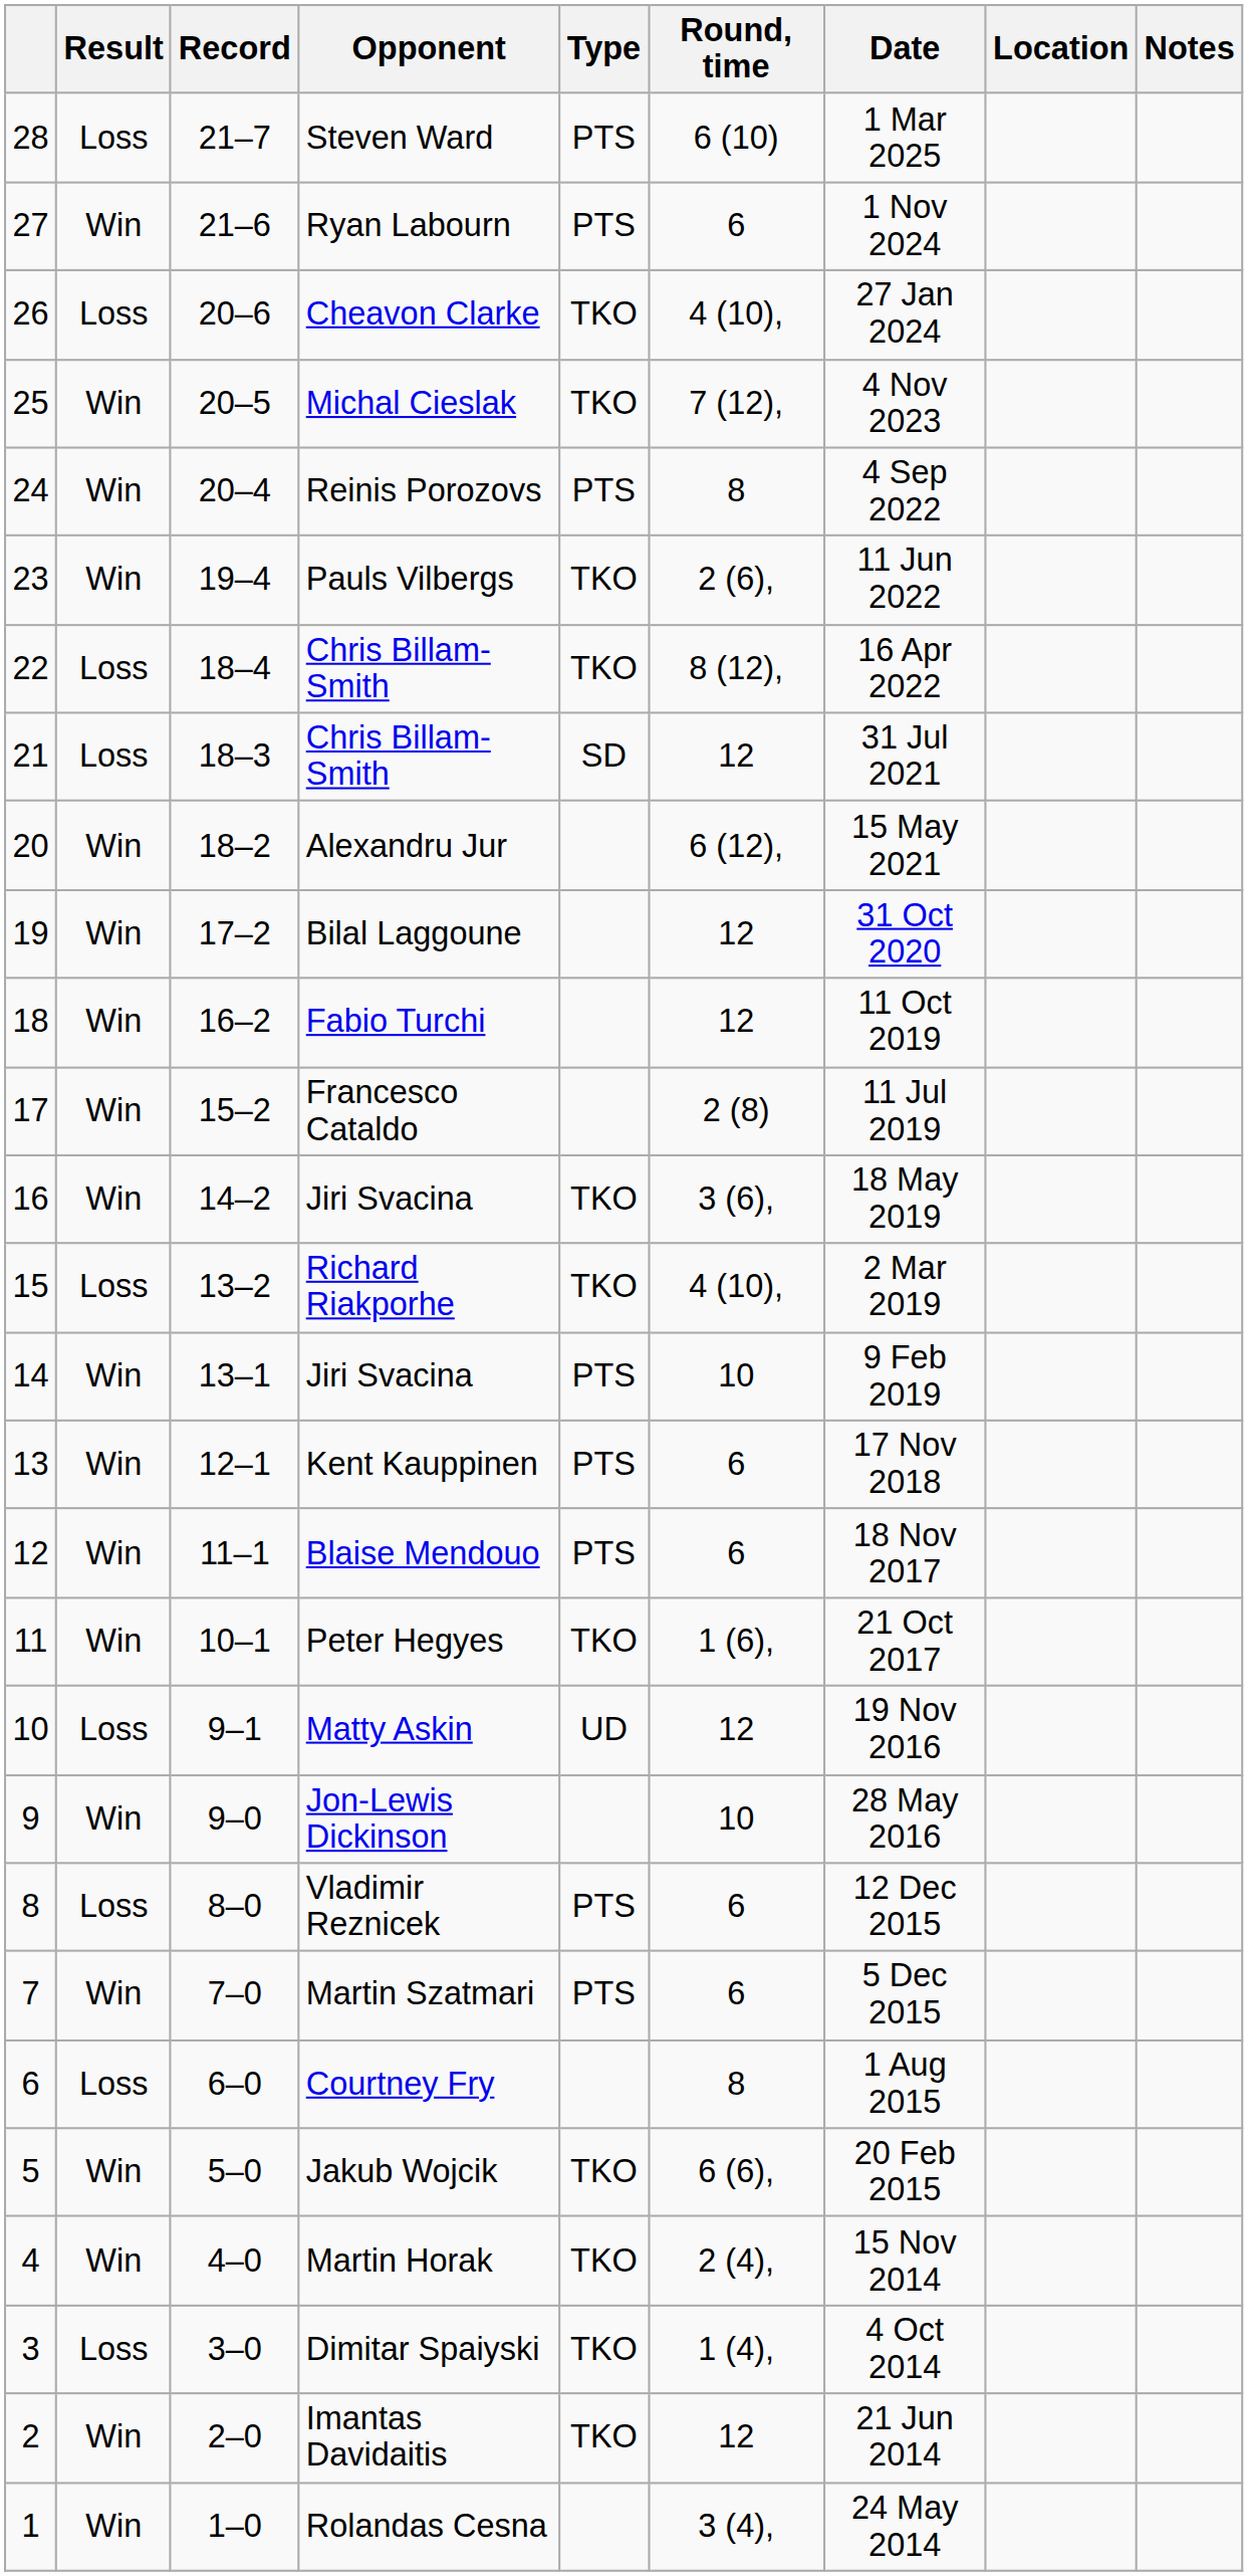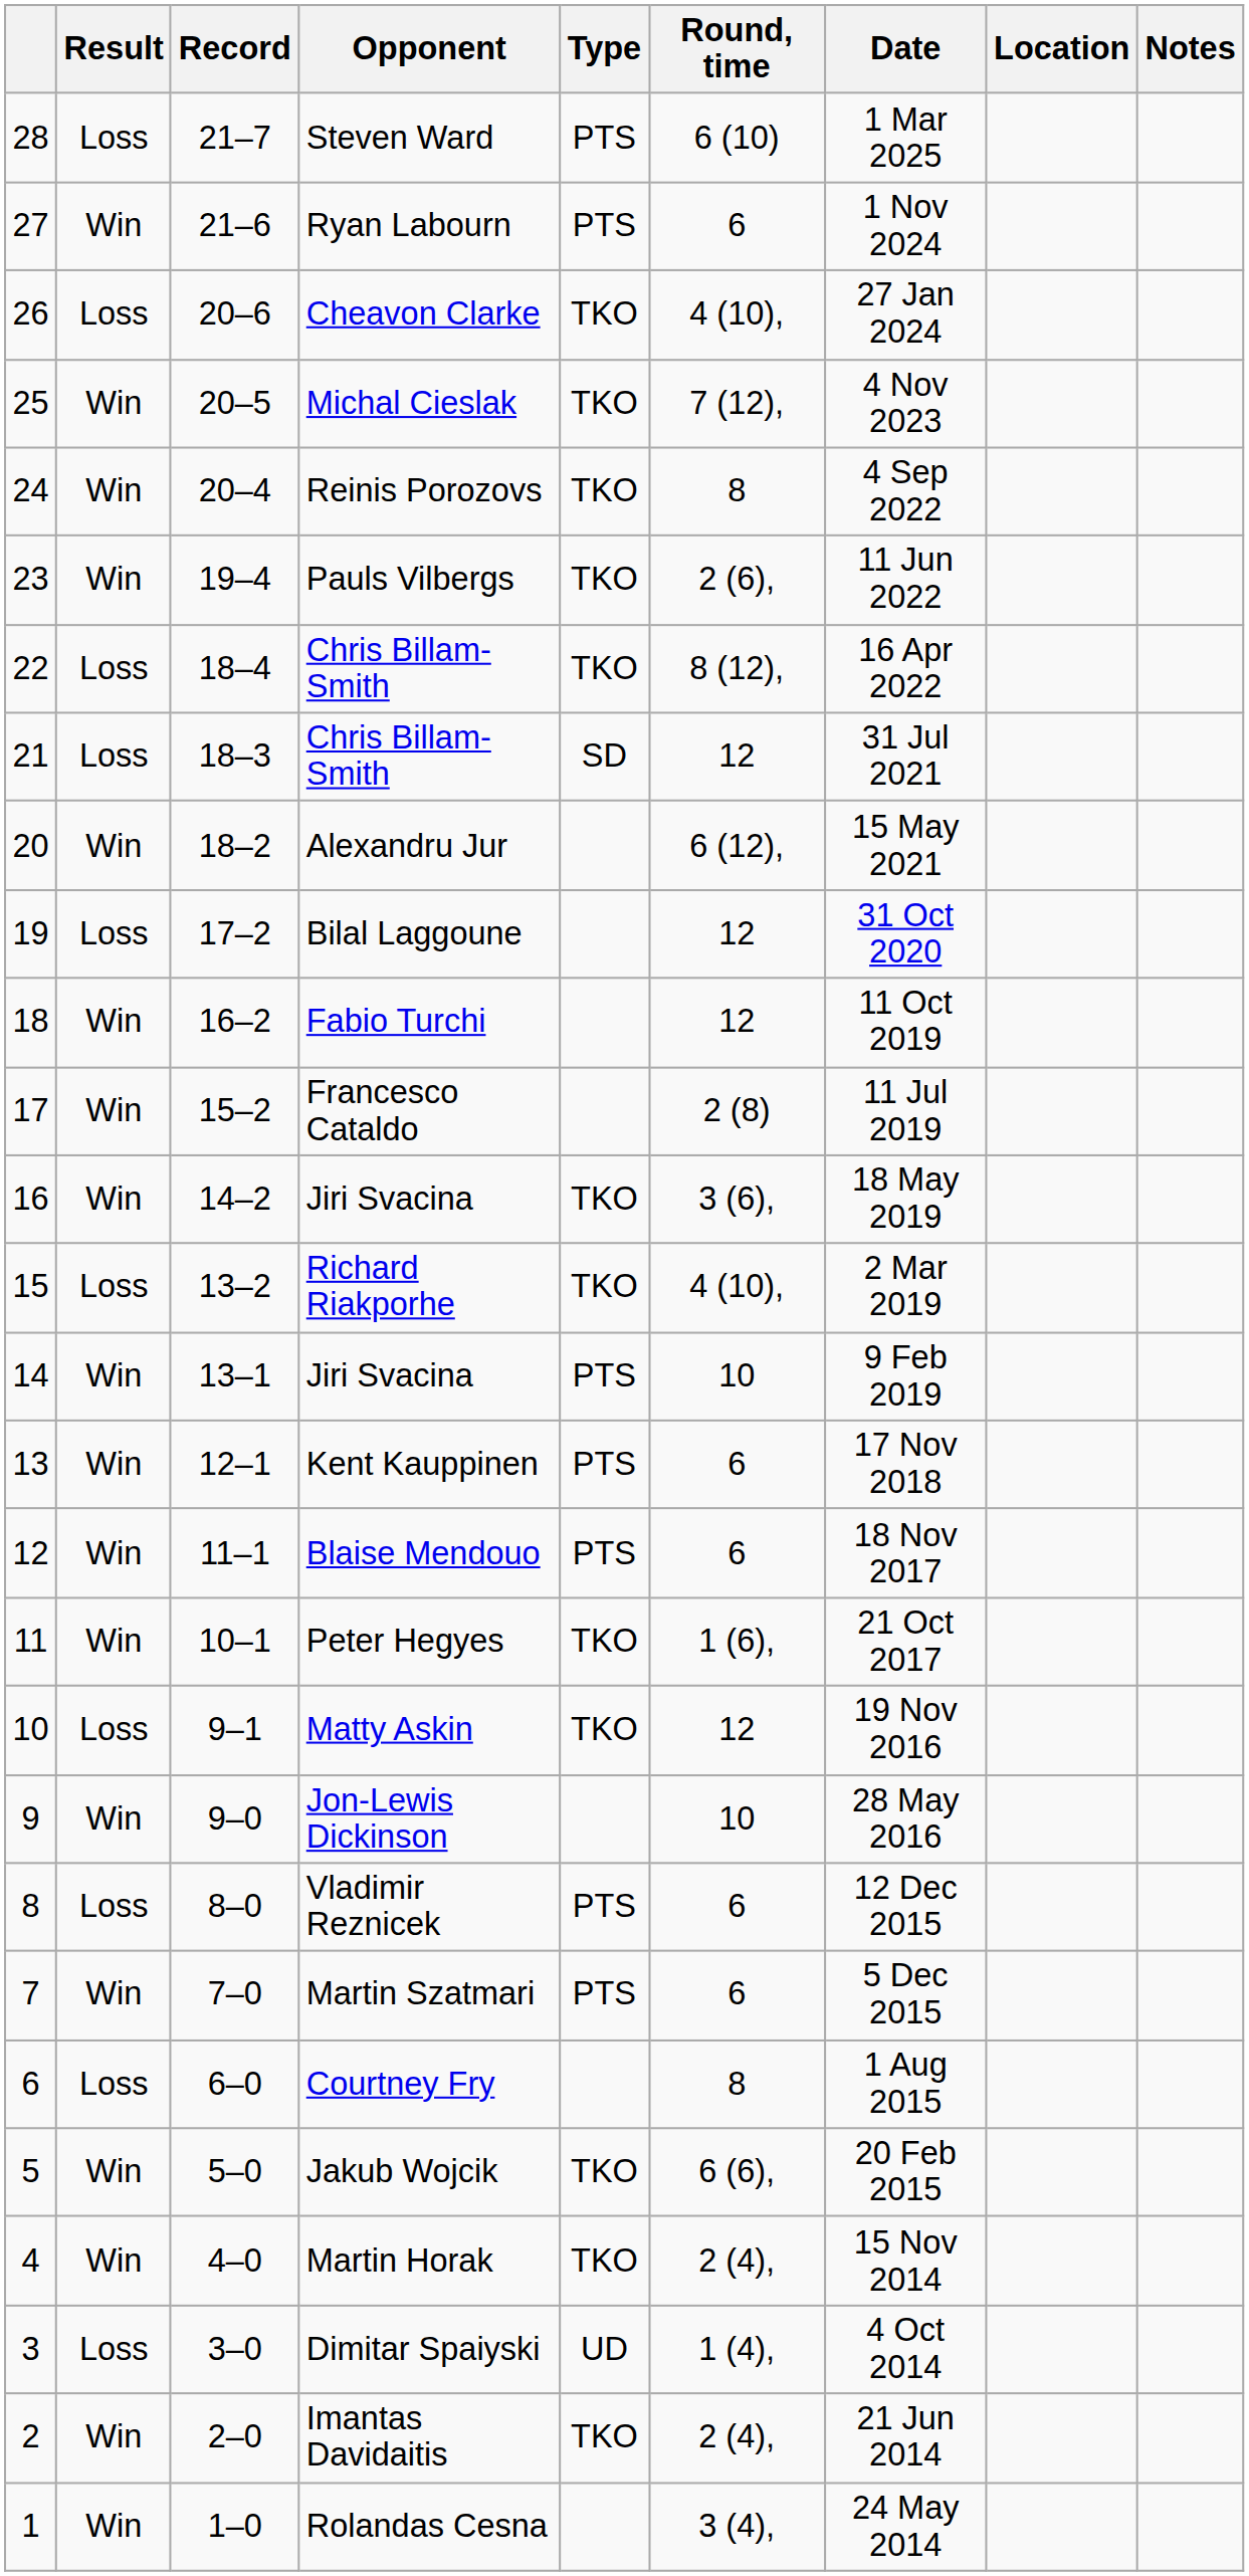Reinis Porozovs | Type: PTS -> TKO
Bilal Laggoune | Result: Win -> Loss
Matty Askin | Type: UD -> TKO
Dimitar Spaiyski | Type: TKO -> UD
Imantas Davidaitis | Round, time: 12 -> 2 (4),
